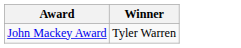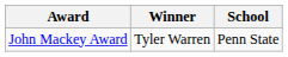+ column: School | Penn State
